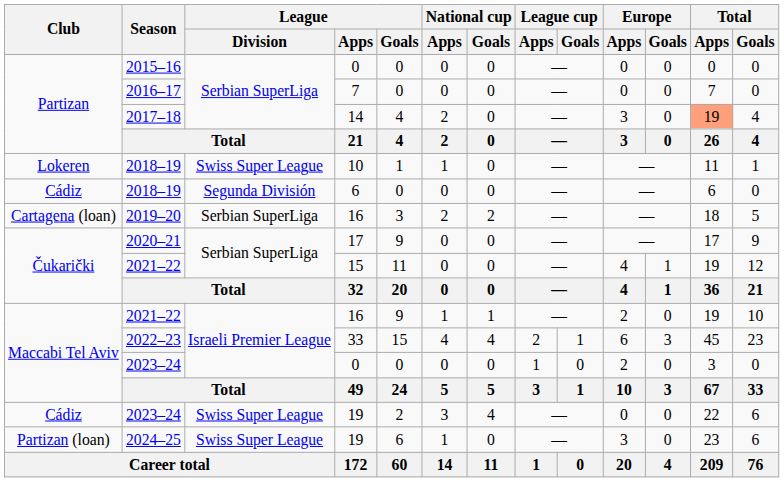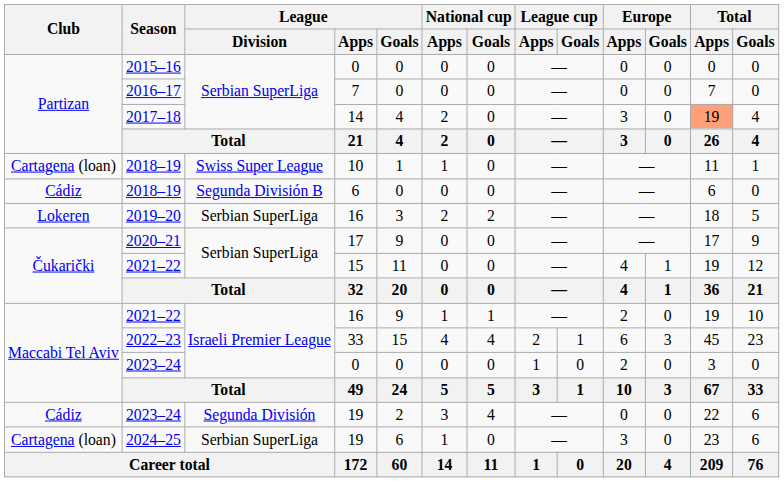2018–19 / 10 | Club: Lokeren -> Cartagena (loan)
2018–19 / 6 | League / Division: Segunda División -> Segunda División B
2019–20 | Club: Cartagena (loan) -> Lokeren
2023–24 / 19 | League / Division: Swiss Super League -> Segunda División
2024–25 | Club: Partizan (loan) -> Cartagena (loan)
2024–25 | League / Division: Swiss Super League -> Serbian SuperLiga
